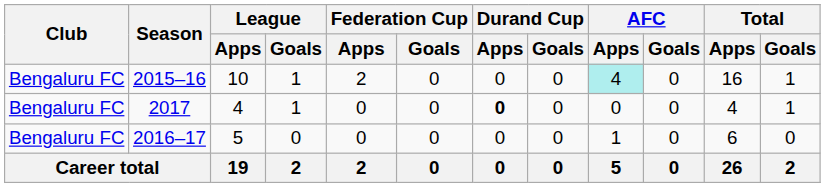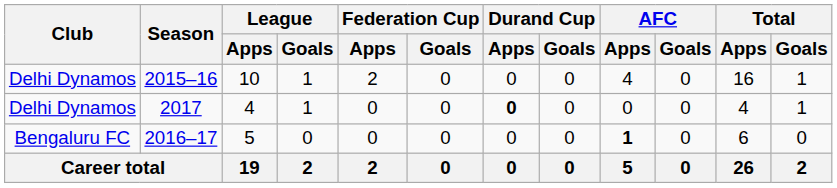2015–16 | Club: Bengaluru FC -> Delhi Dynamos
2015–16 | AFC / Apps: paleturquoise background -> no background
2017 | Club: Bengaluru FC -> Delhi Dynamos
2016–17 | AFC / Apps: normal -> bold
